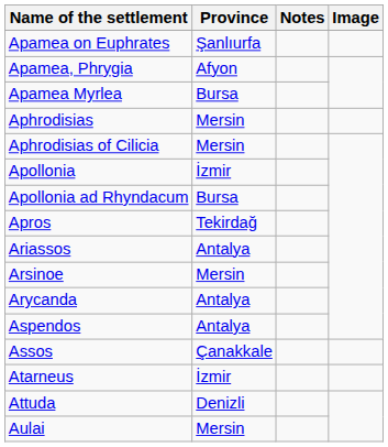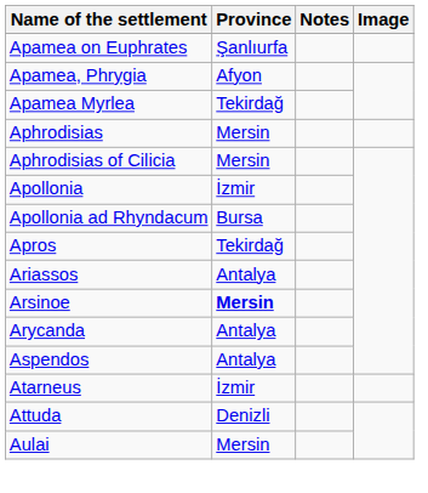Apamea Myrlea | Province: Bursa -> Tekirdağ
Arsinoe | Province: normal -> bold
- row: Assos | Çanakkale
